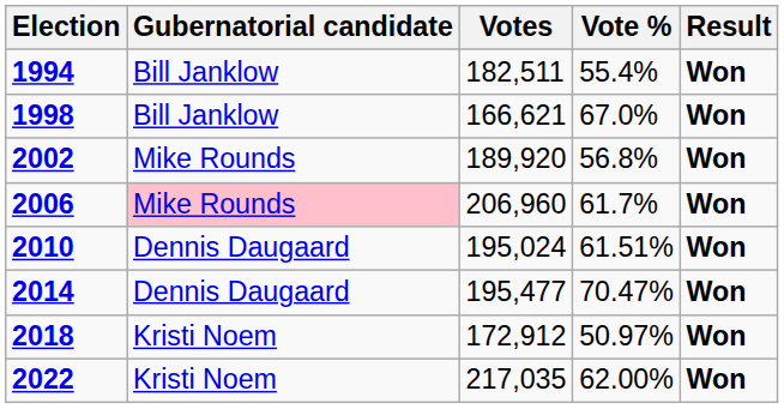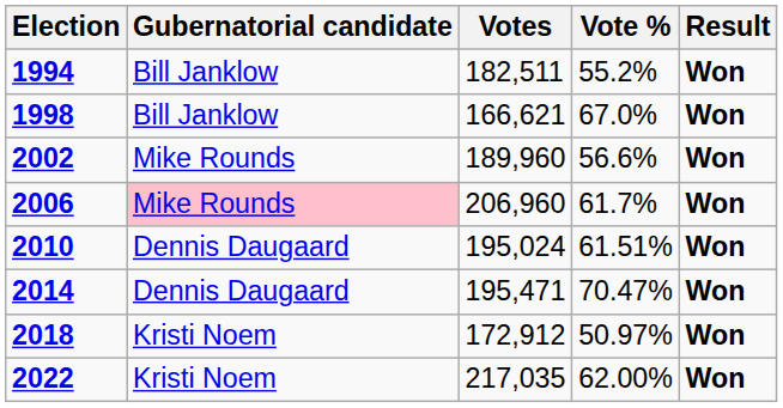1994 | Vote %: 55.4% -> 55.2%
2002 | Votes: 189,920 -> 189,960
2002 | Vote %: 56.8% -> 56.6%
2014 | Votes: 195,477 -> 195,471
